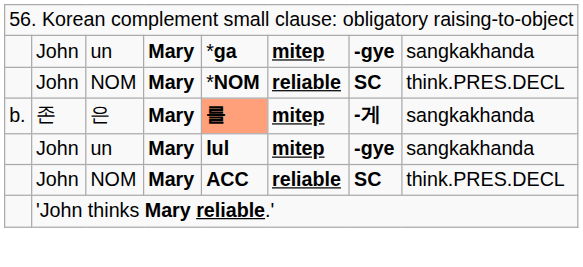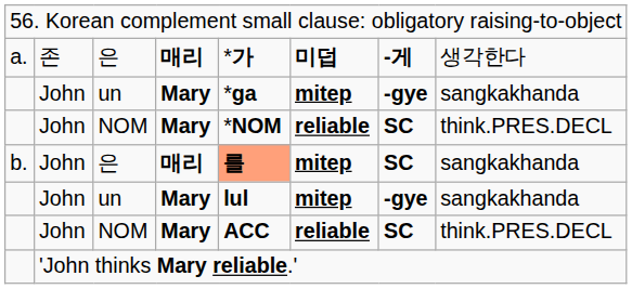+ row: a. | 존 | 은 | 매리 | *가 | 미덥 | -게 | 생각한다
b. / 은 | column 2: 존 -> John
b. / 은 | column 4: Mary -> 매리
b. / 은 | column 7: -게 -> SC
